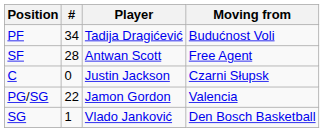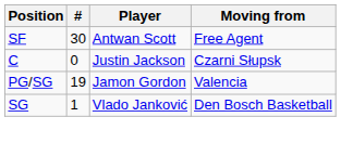- row: PF | 34 | Tadija Dragićević | Budućnost Voli
SF | #: 28 -> 30
PG/SG | #: 22 -> 19
